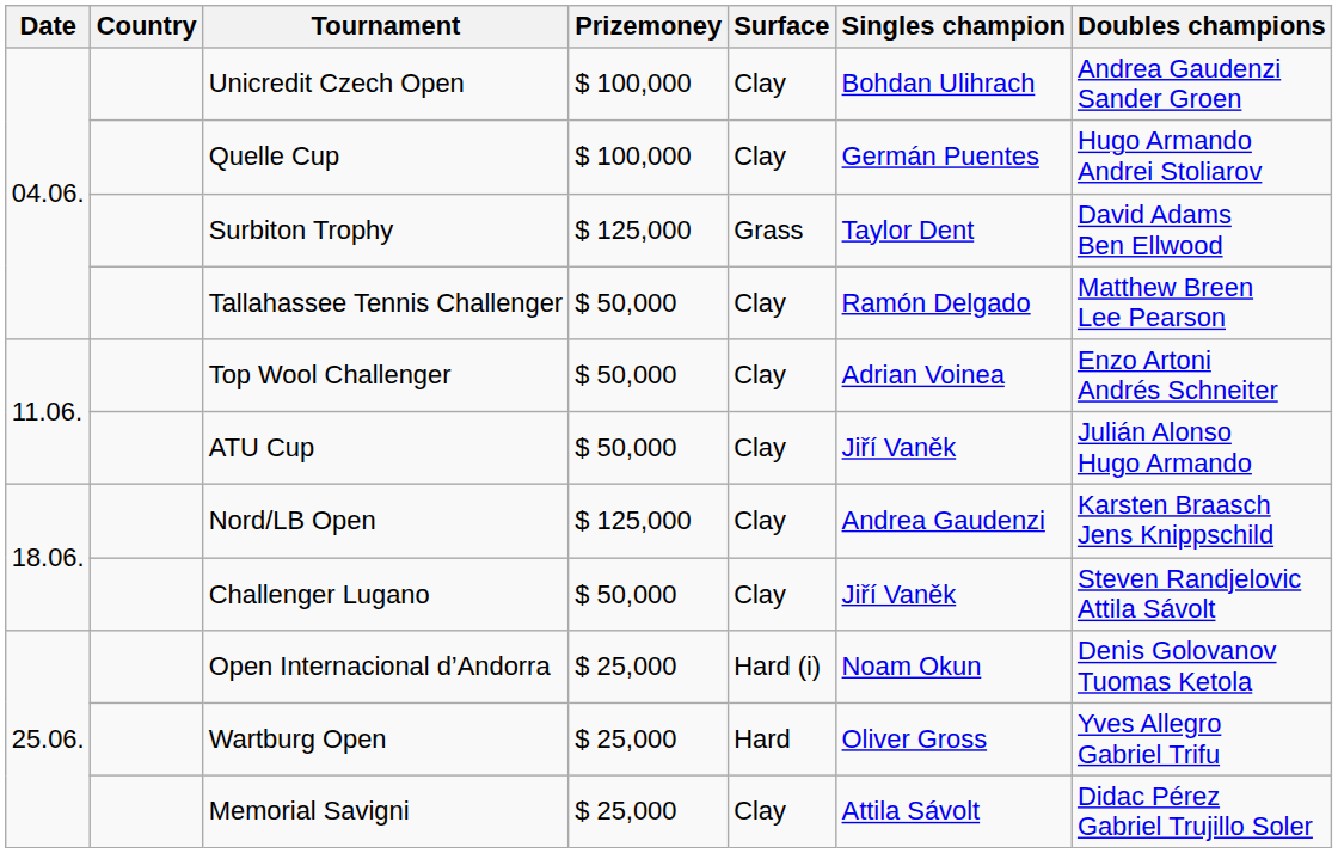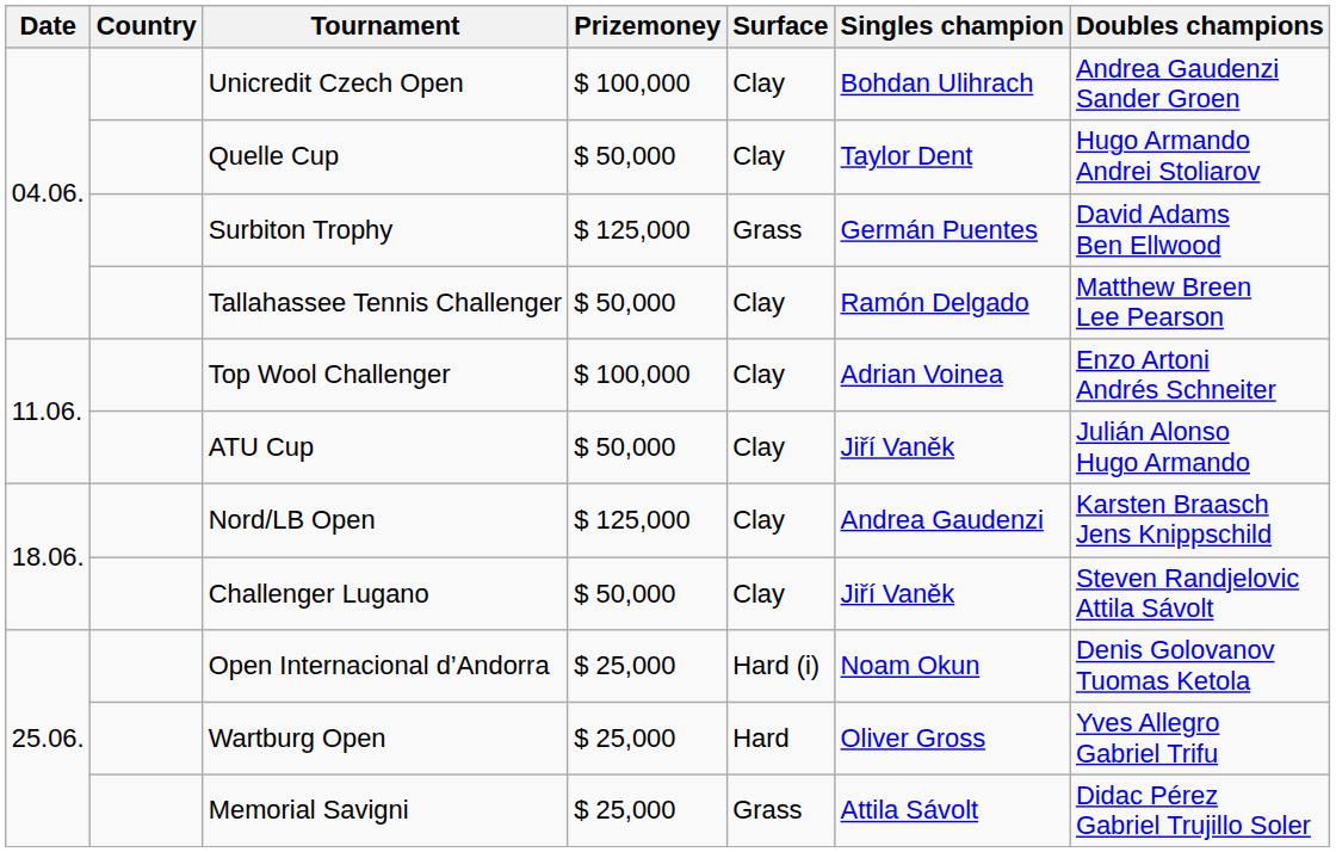Quelle Cup | Prizemoney: $ 100,000 -> $ 50,000
Quelle Cup | Singles champion: Germán Puentes -> Taylor Dent
Surbiton Trophy | Singles champion: Taylor Dent -> Germán Puentes
Top Wool Challenger | Prizemoney: $ 50,000 -> $ 100,000
Memorial Savigni | Surface: Clay -> Grass
